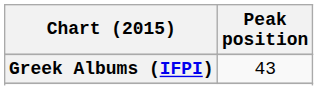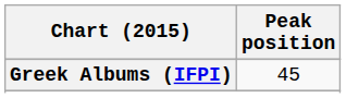Greek Albums (IFPI) | Peak position: 43 -> 45
